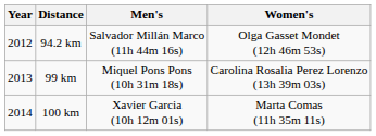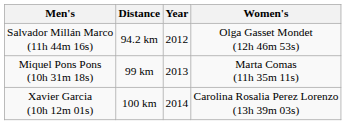columns swapped: Year <-> Men's
99 km | Women's: Carolina Rosalia Perez Lorenzo (13h 39m 03s) -> Marta Comas (11h 35m 11s)
100 km | Women's: Marta Comas (11h 35m 11s) -> Carolina Rosalia Perez Lorenzo (13h 39m 03s)
